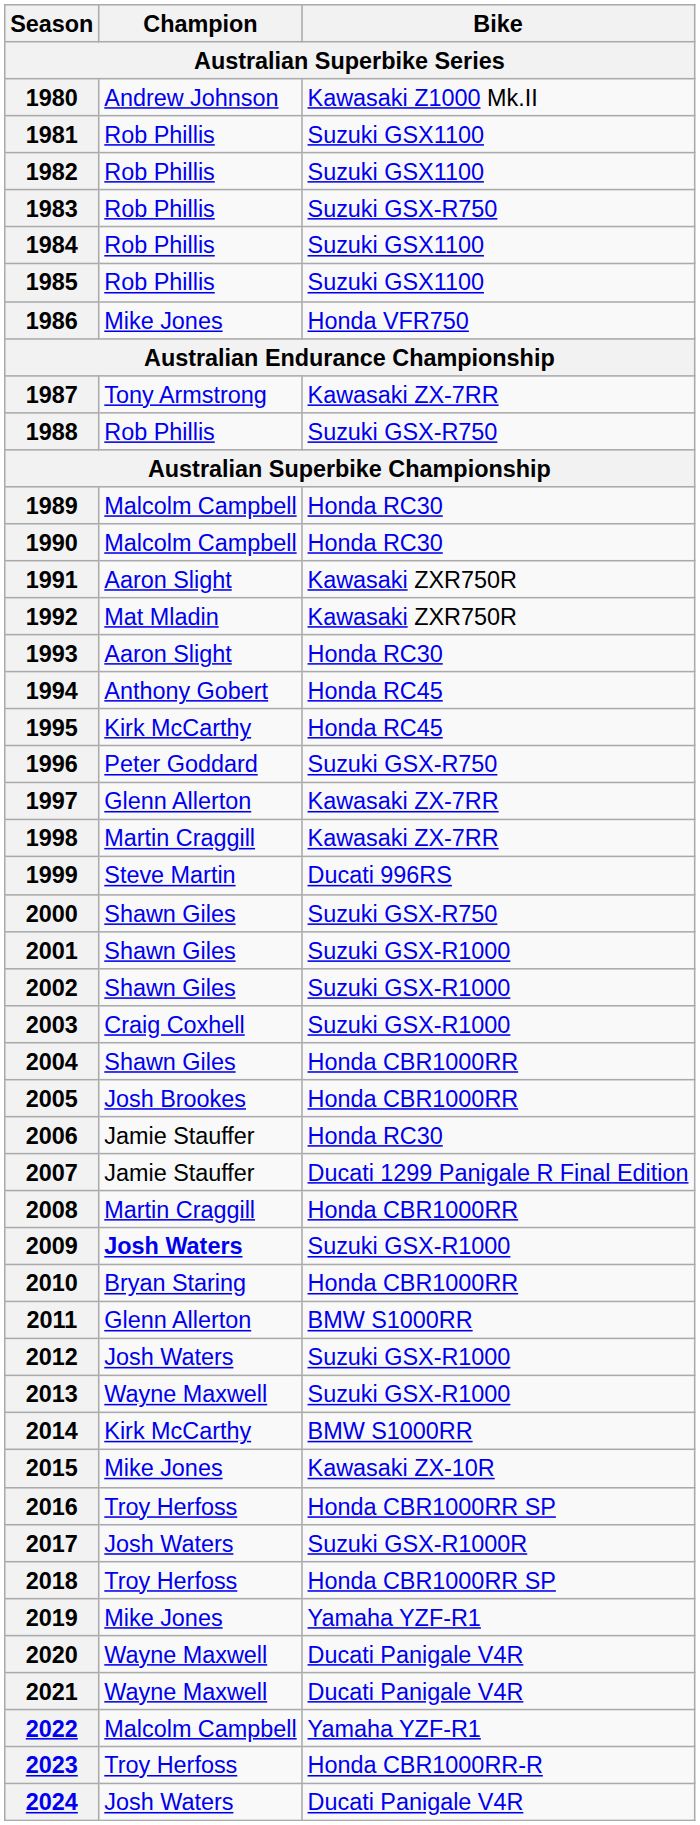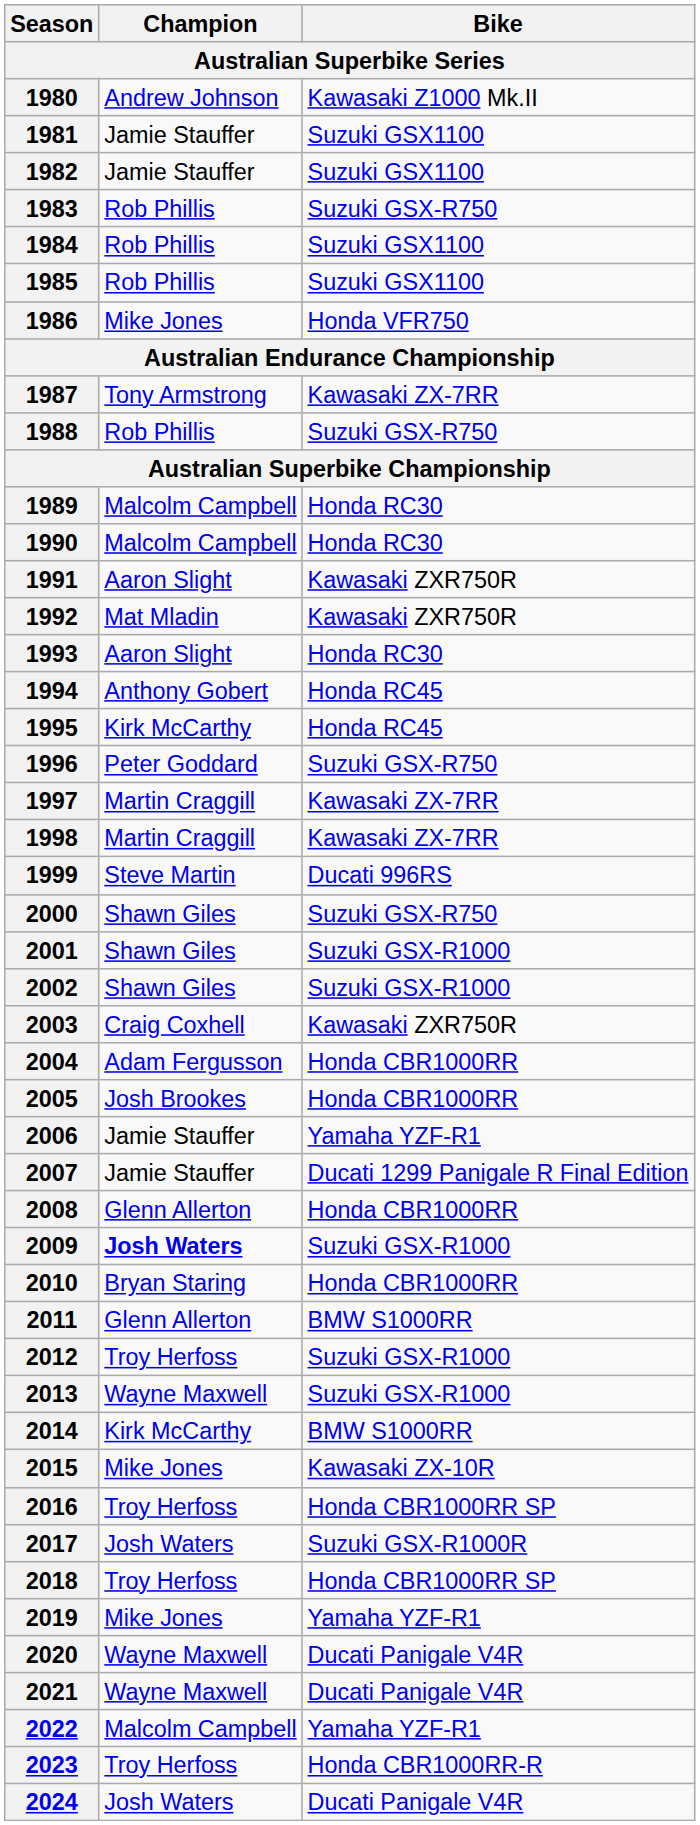1981 | Champion: Rob Phillis -> Jamie Stauffer
1982 | Champion: Rob Phillis -> Jamie Stauffer
1997 | Champion: Glenn Allerton -> Martin Craggill
2003 | Bike: Suzuki GSX-R1000 -> Kawasaki ZXR750R
2004 | Champion: Shawn Giles -> Adam Fergusson
2006 | Bike: Honda RC30 -> Yamaha YZF-R1
2008 | Champion: Martin Craggill -> Glenn Allerton
2012 | Champion: Josh Waters -> Troy Herfoss
